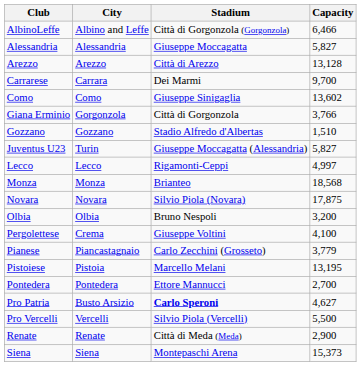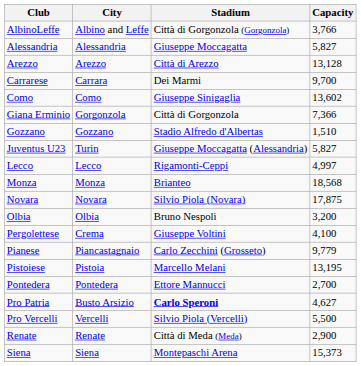AlbinoLeffe | Capacity: 6,466 -> 3,766
Giana Erminio | Capacity: 3,766 -> 7,366
Pianese | Capacity: 3,779 -> 9,779
